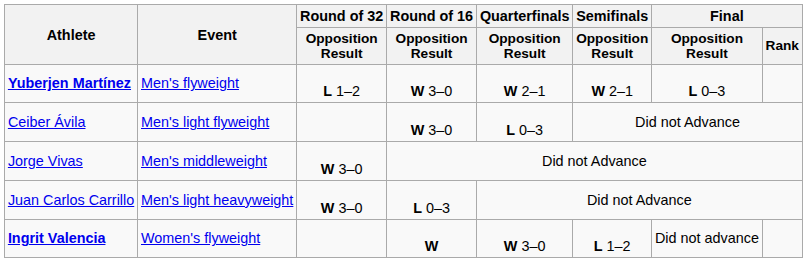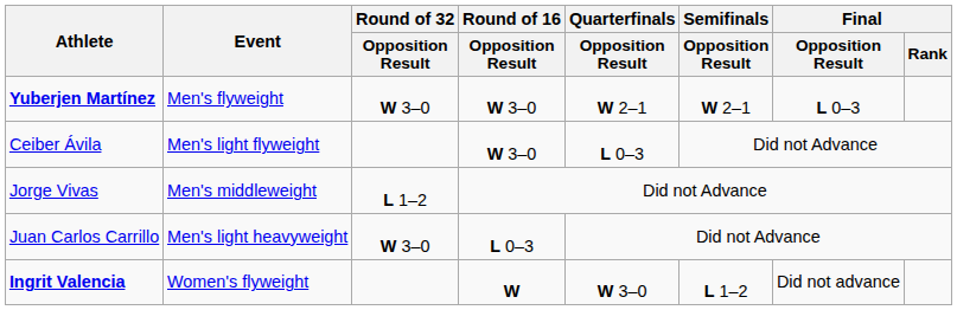Yuberjen Martínez | Round of 32 / Opposition Result: L 1–2 -> W 3–0
Jorge Vivas | Round of 32 / Opposition Result: W 3–0 -> L 1–2
